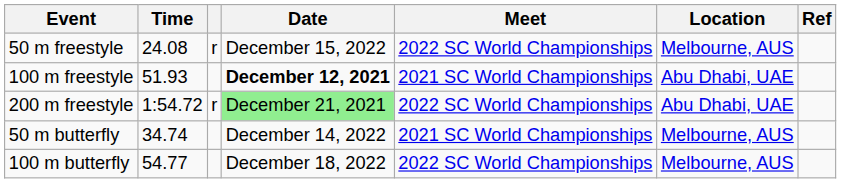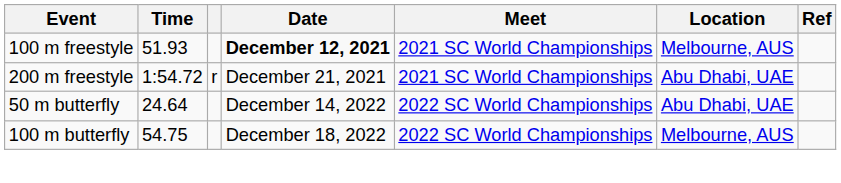- row: 50 m freestyle | 24.08 | r | December 15, 2022 | 2022 SC World Championships | Melbourne, AUS
100 m freestyle | Location: Abu Dhabi, UAE -> Melbourne, AUS
200 m freestyle | Date: lightgreen background -> no background
200 m freestyle | Meet: 2022 SC World Championships -> 2021 SC World Championships
50 m butterfly | Time: 34.74 -> 24.64
50 m butterfly | Meet: 2021 SC World Championships -> 2022 SC World Championships
50 m butterfly | Location: Melbourne, AUS -> Abu Dhabi, UAE
100 m butterfly | Time: 54.77 -> 54.75
